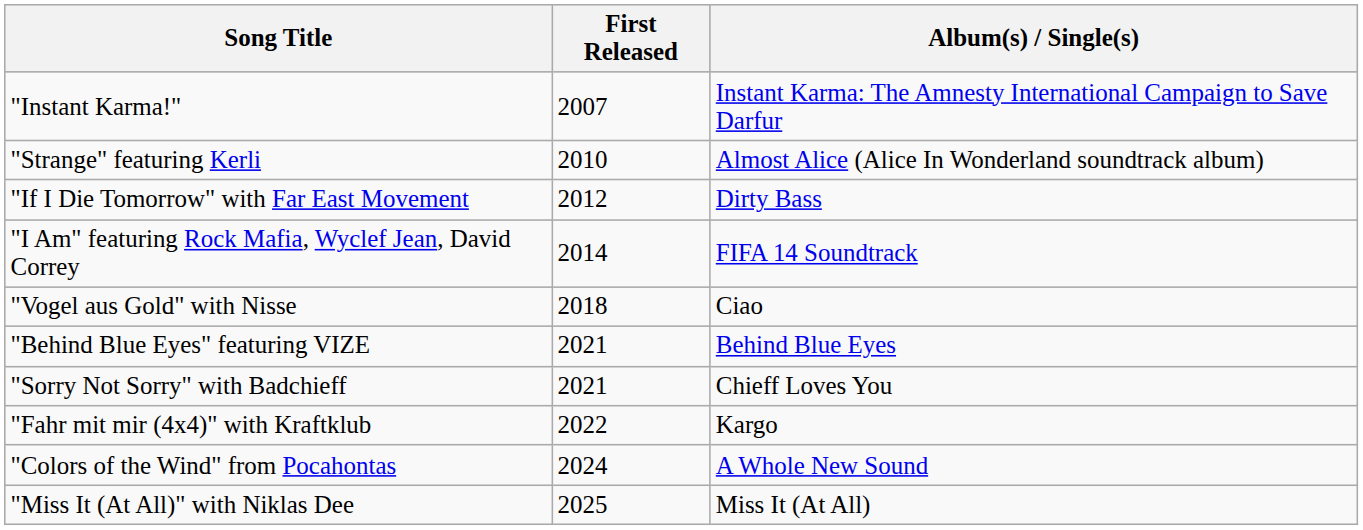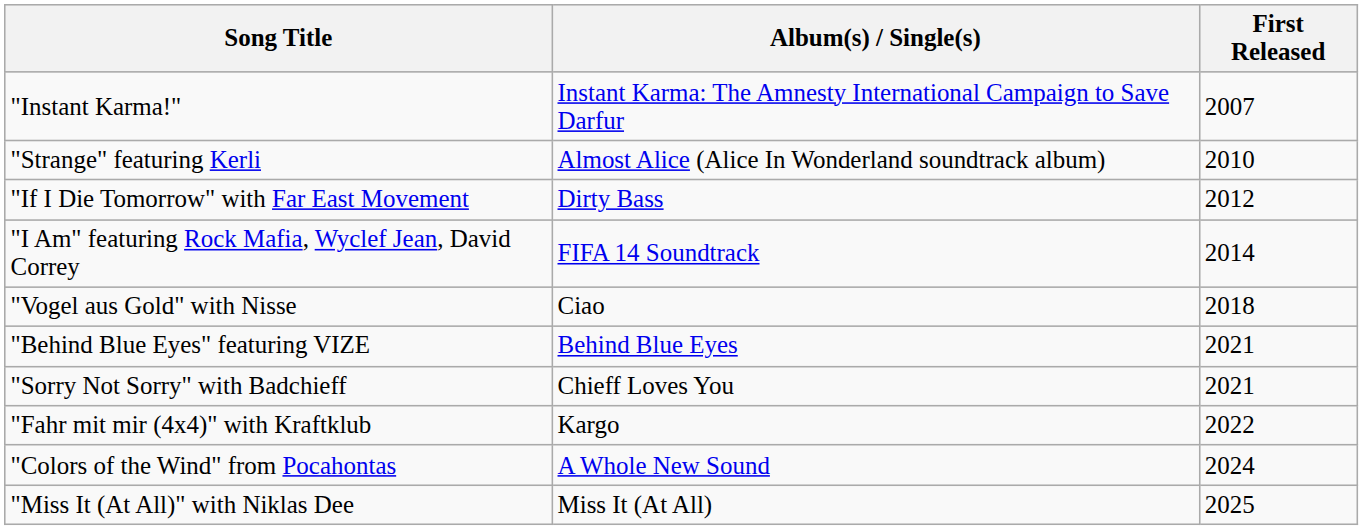columns swapped: Album(s) / Single(s) <-> First Released
